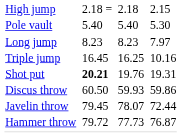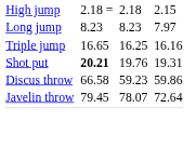- row: Pole vault | 5.40 | 5.40 | 5.30
Triple jump | column 3: 16.45 -> 16.65
Triple jump | column 7: 10.16 -> 16.16
Discus throw | column 3: 60.50 -> 66.58
Discus throw | column 5: 59.93 -> 59.23
Javelin throw | column 7: 72.44 -> 72.64
- row: Hammer throw | 79.72 | 77.73 | 76.87
